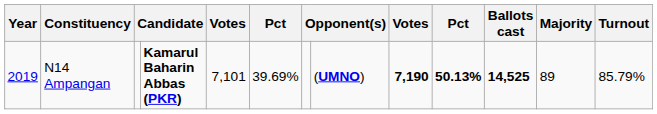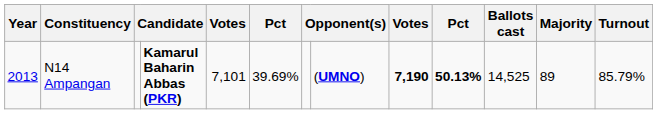N14 Ampangan | Year: 2019 -> 2013
N14 Ampangan | Ballots cast: bold -> normal
